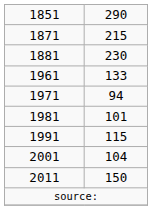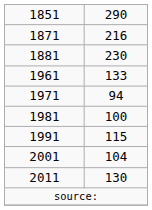1871 | column 2: 215 -> 216
1981 | column 2: 101 -> 100
2011 | column 2: 150 -> 130
